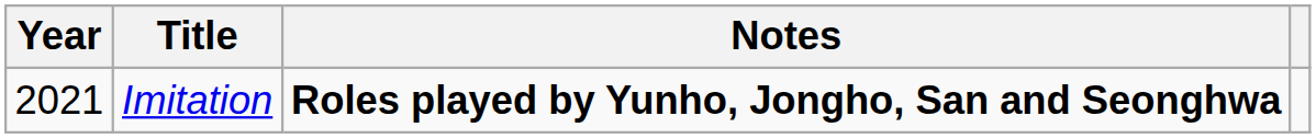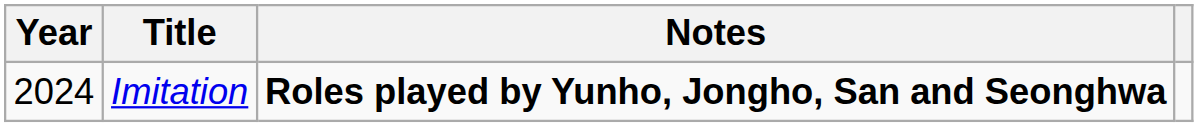Imitation | Year: 2021 -> 2024
